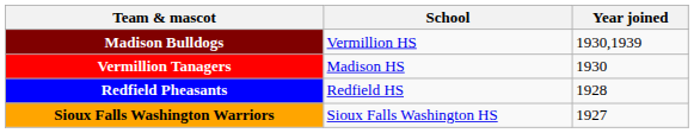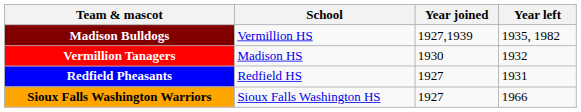+ column: Year left | 1935, 1982 | 1932 | 1931 | 1966
Madison Bulldogs | Year joined: 1930,1939 -> 1927,1939
Redfield Pheasants | Year joined: 1928 -> 1927
